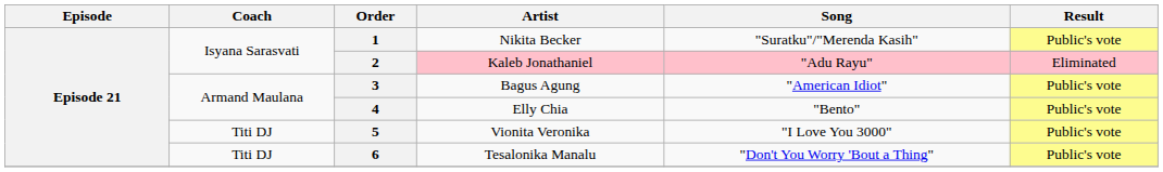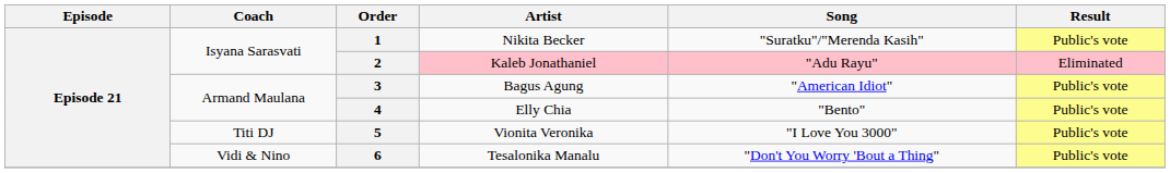6 | Coach: Titi DJ -> Vidi & Nino
